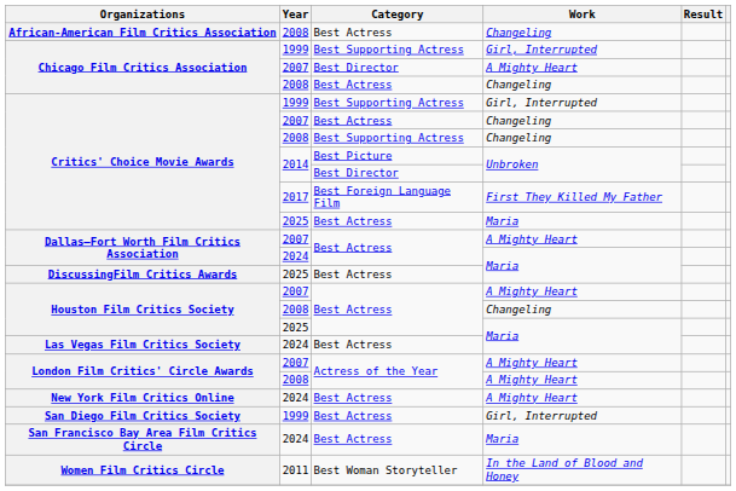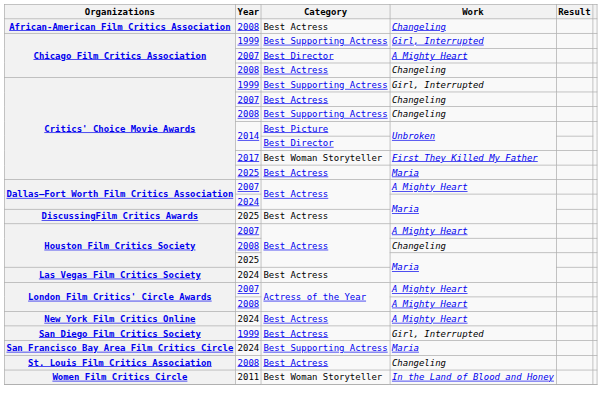Critics' Choice Movie Awards / 2017 | Category: Best Foreign Language Film -> Best Woman Storyteller
San Francisco Bay Area Film Critics Circle | Category: Best Actress -> Best Supporting Actress
+ row: St. Louis Film Critics Association | 2008 | Best Actress | Changeling
